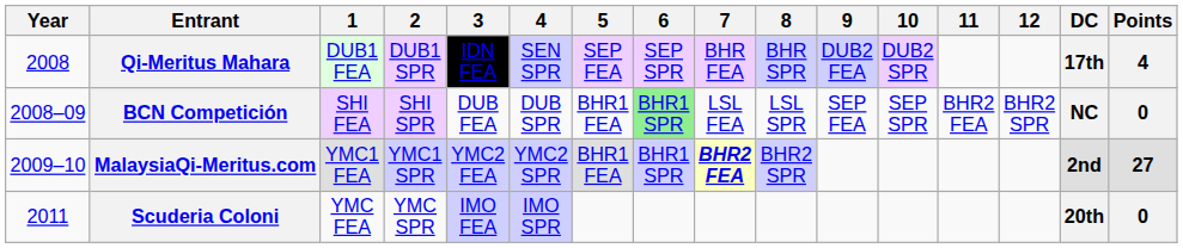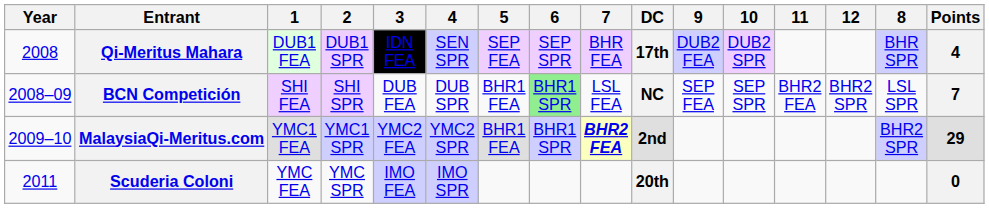columns swapped: 8 <-> DC
BCN Competición | Points: 0 -> 7
MalaysiaQi-Meritus.com | Points: 27 -> 29
